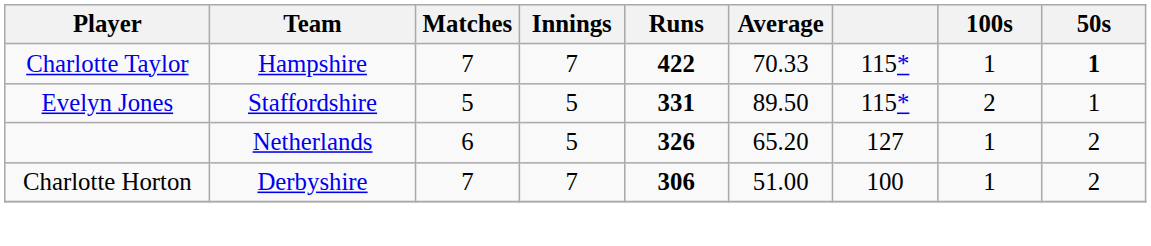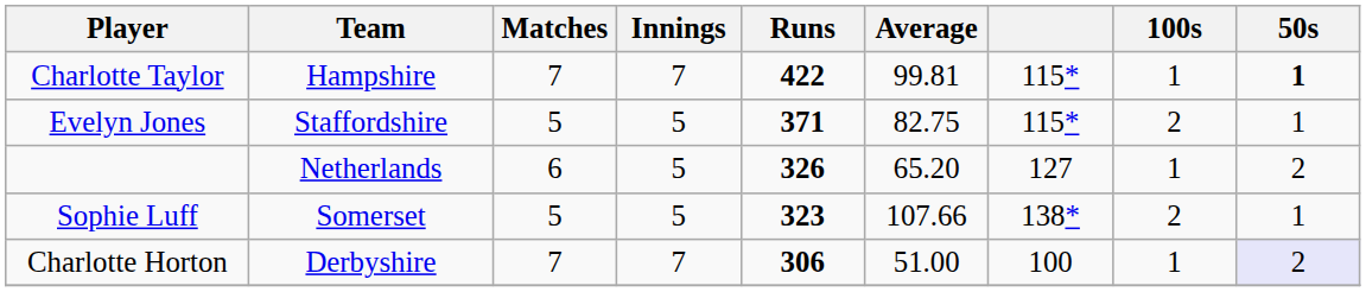Charlotte Taylor | Average: 70.33 -> 99.81
Evelyn Jones | Runs: 331 -> 371
Evelyn Jones | Average: 89.50 -> 82.75
+ row: Sophie Luff | Somerset | 5 | 5 | 323 | 107.66 | 138* | 2 | 1
Charlotte Horton | 50s: no background -> lavender background
